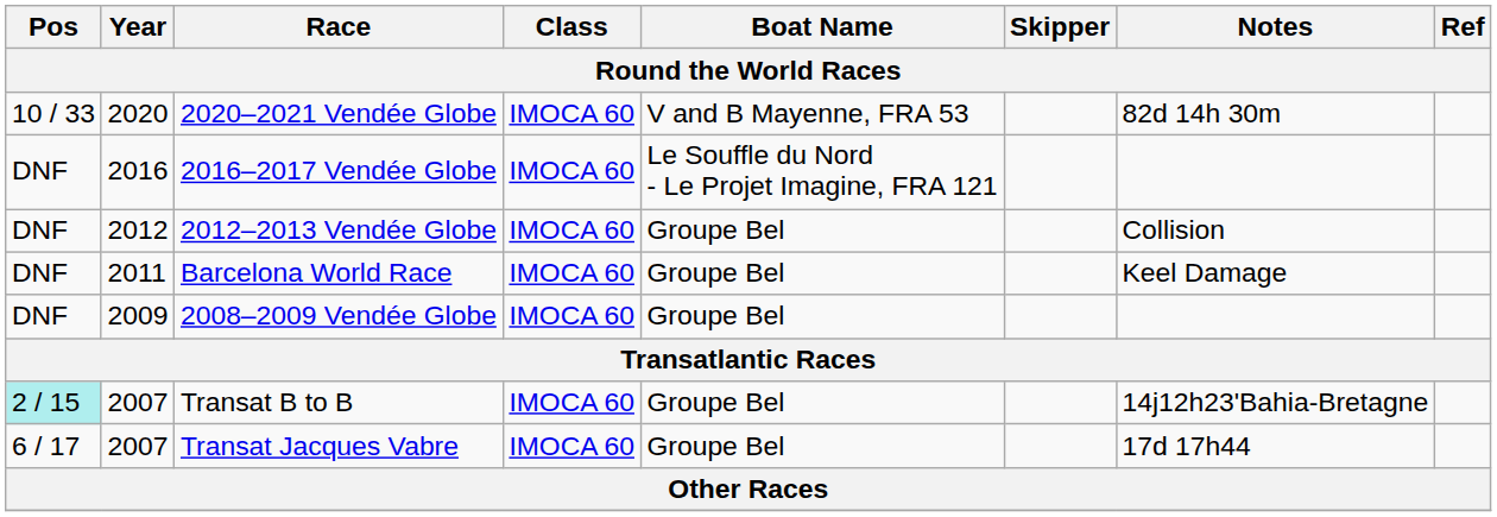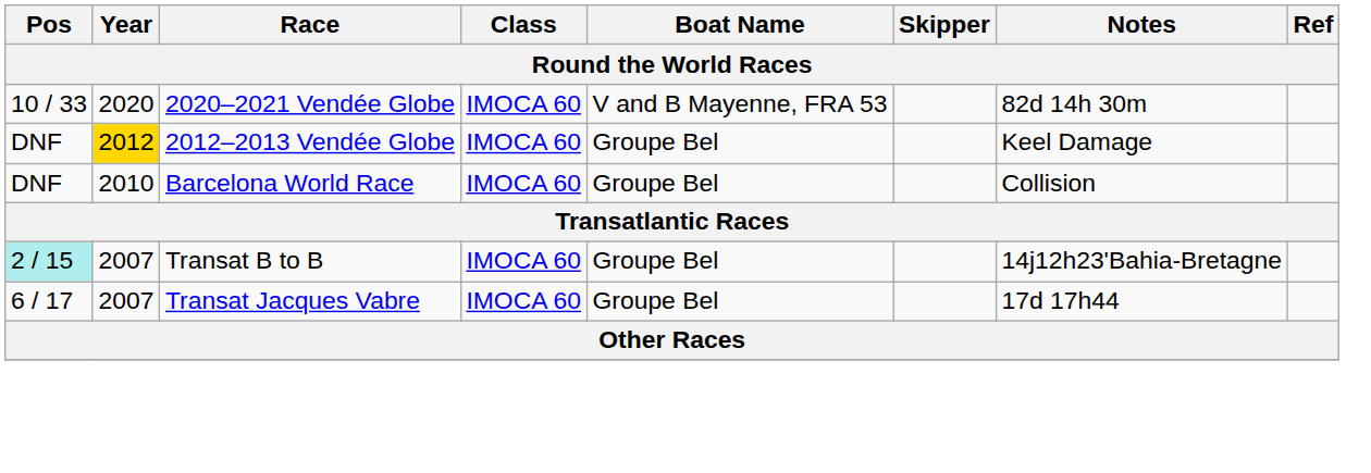- row: DNF | 2016 | 2016–2017 Vendée Globe | IMOCA 60 | Le Souffle du Nord - Le Projet Imagine, FRA 121
2012–2013 Vendée Globe | Year: no background -> gold background
2012–2013 Vendée Globe | Notes: Collision -> Keel Damage
Barcelona World Race | Year: 2011 -> 2010
Barcelona World Race | Notes: Keel Damage -> Collision
- row: DNF | 2009 | 2008–2009 Vendée Globe | IMOCA 60 | Groupe Bel
